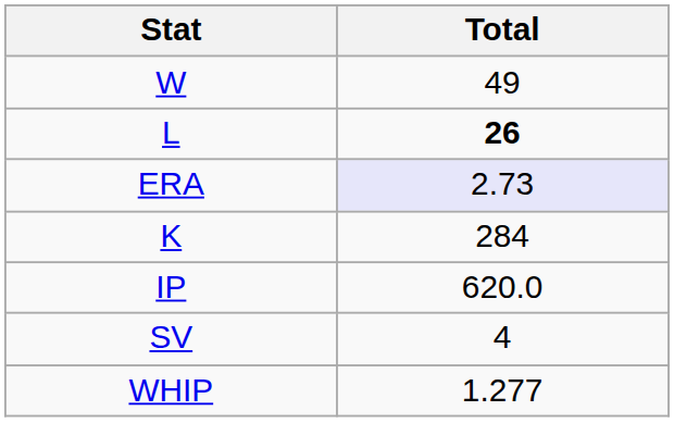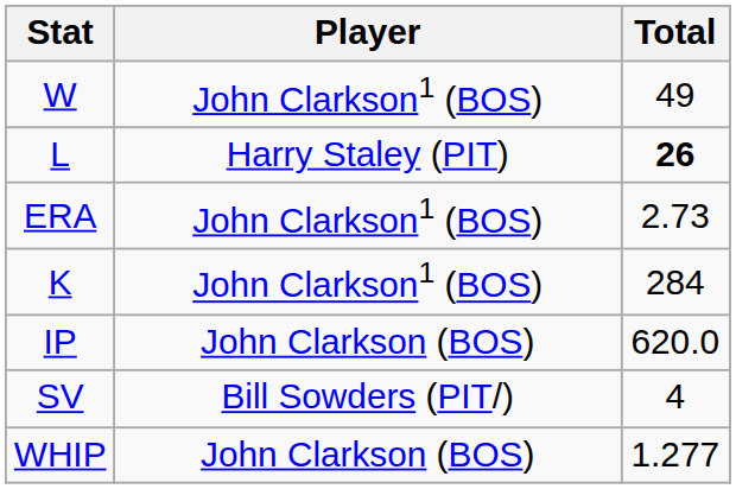+ column: Player | John Clarkson1 (BOS) | Harry Staley (PIT) | John Clarkson1 (BOS) | John Clarkson1 (BOS) | John Clarkson (BOS) | Bill Sowders (PIT/) | John Clarkson (BOS)
ERA | Total: lavender background -> no background
